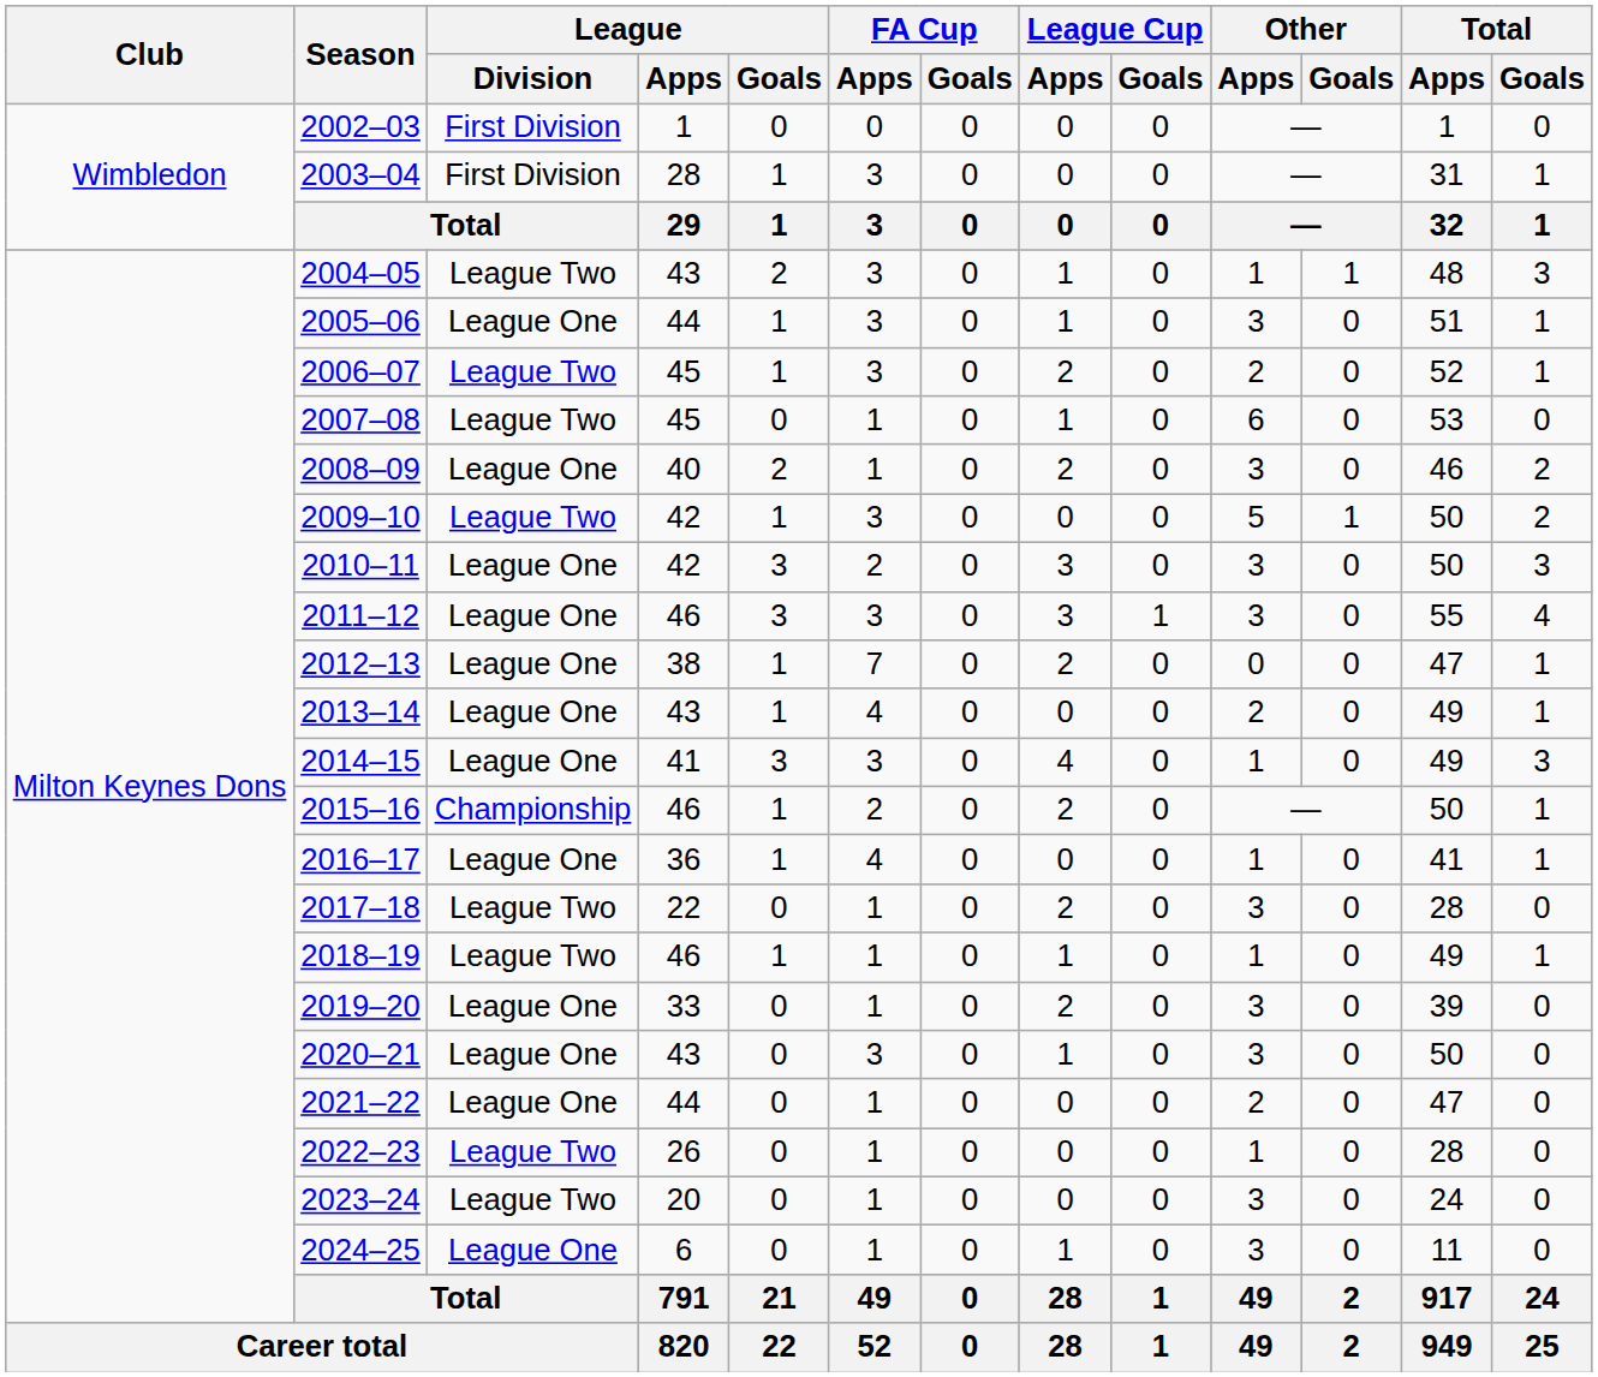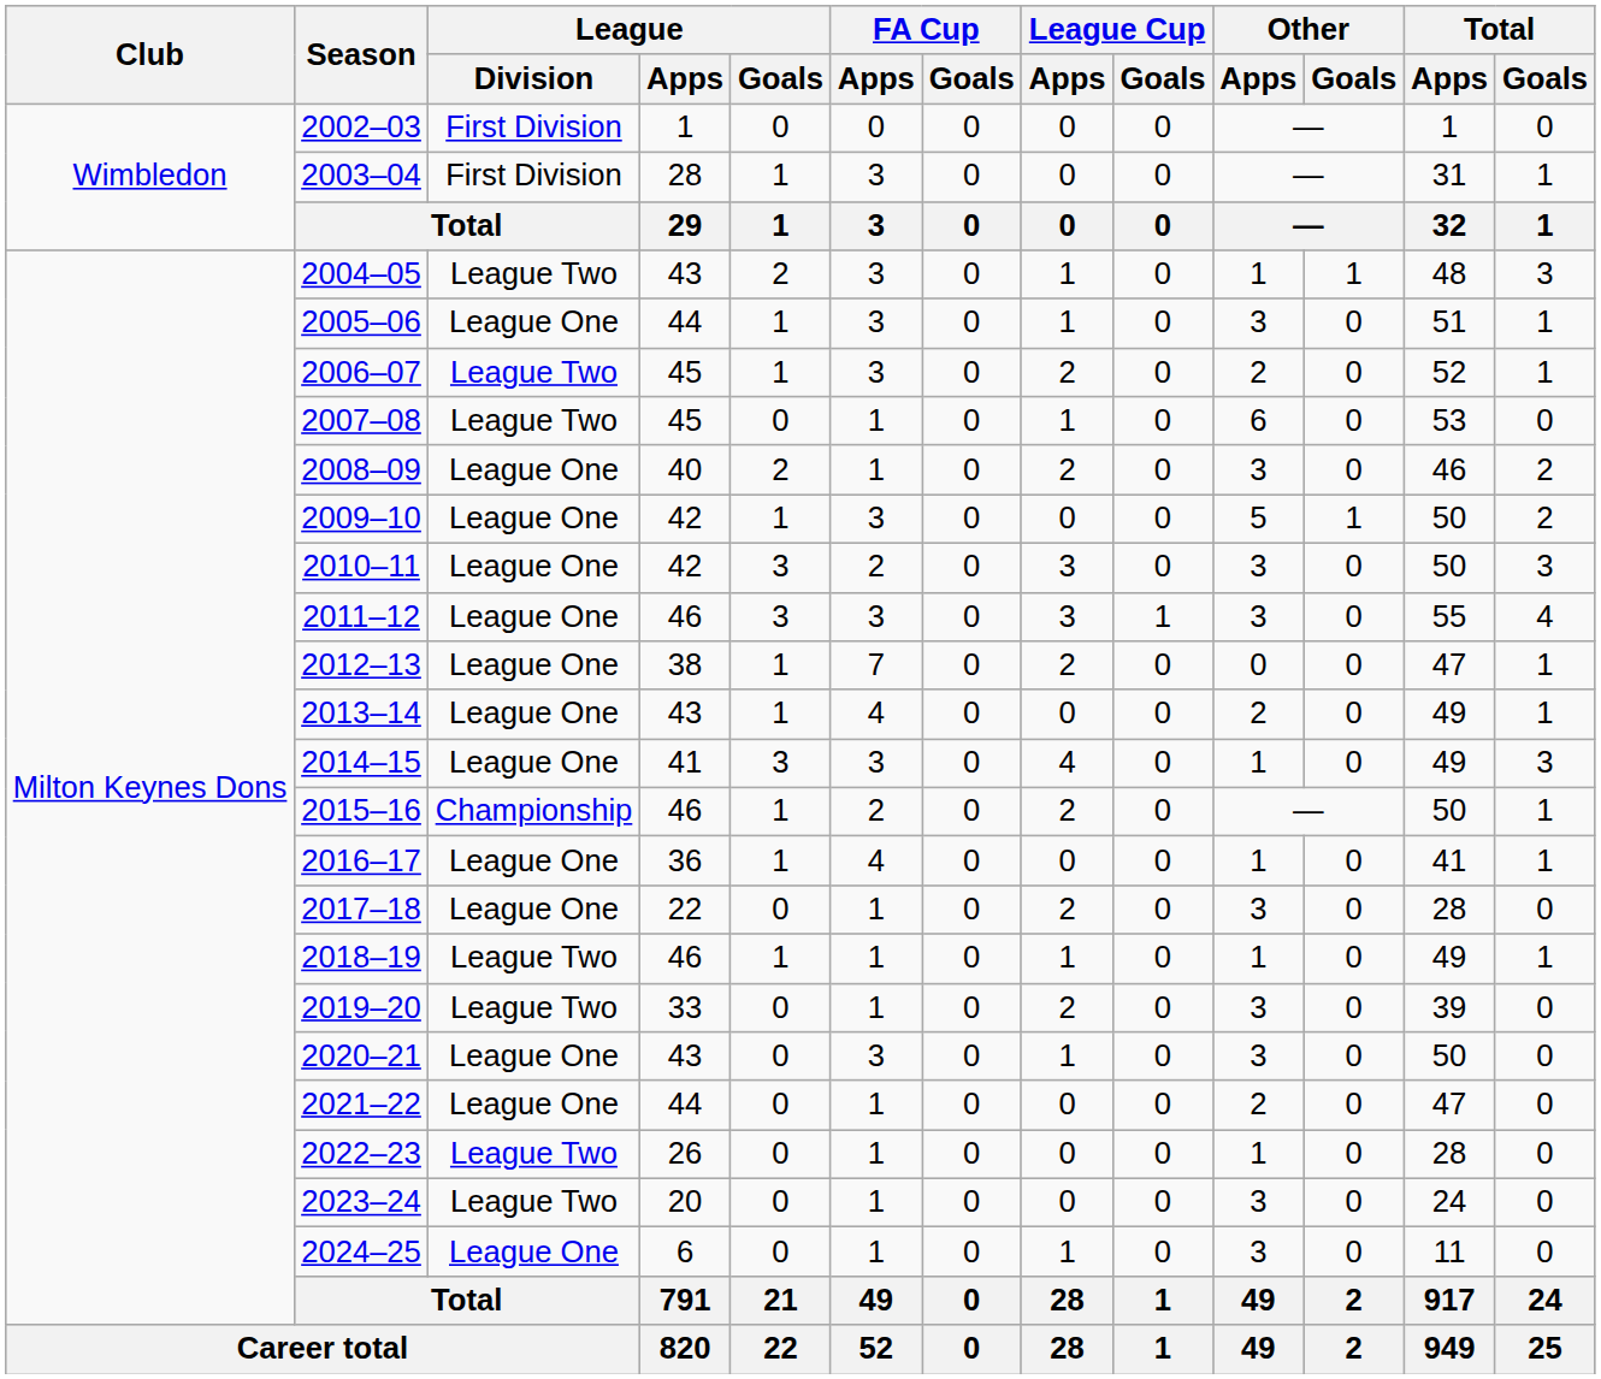2009–10 | League / Division: League Two -> League One
2017–18 | League / Division: League Two -> League One
2019–20 | League / Division: League One -> League Two
